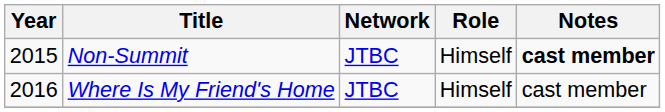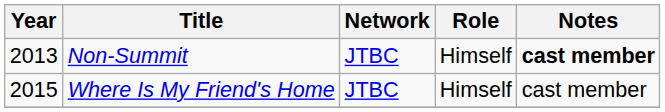Non-Summit | Year: 2015 -> 2013
Where Is My Friend's Home | Year: 2016 -> 2015
